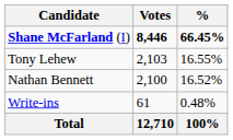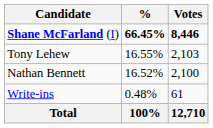columns swapped: Votes <-> %
